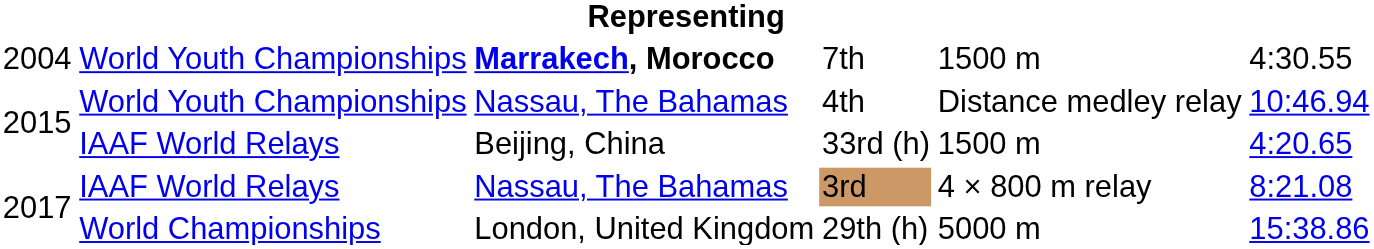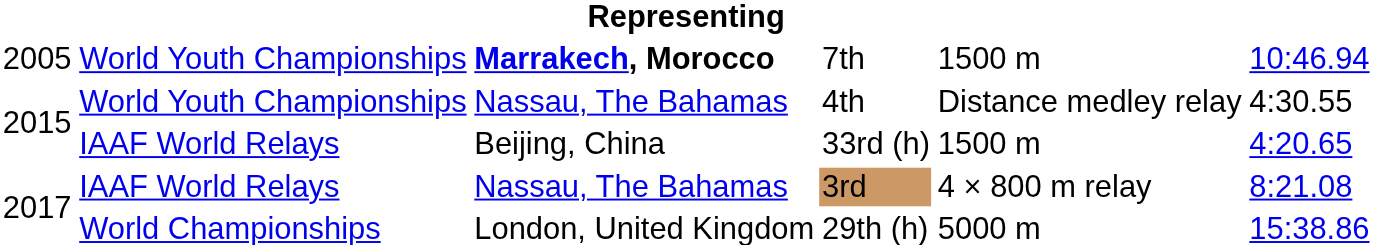7th | column 1: 2004 -> 2005
7th | column 6: 4:30.55 -> 10:46.94
4th | column 6: 10:46.94 -> 4:30.55
